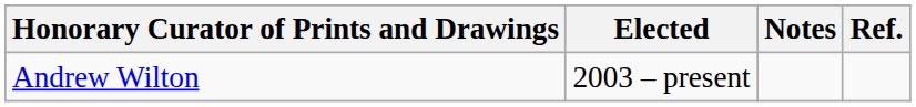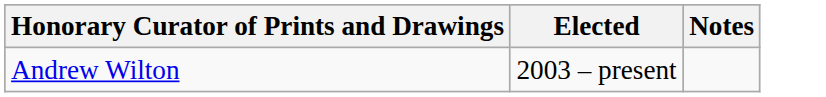- column: Ref.
